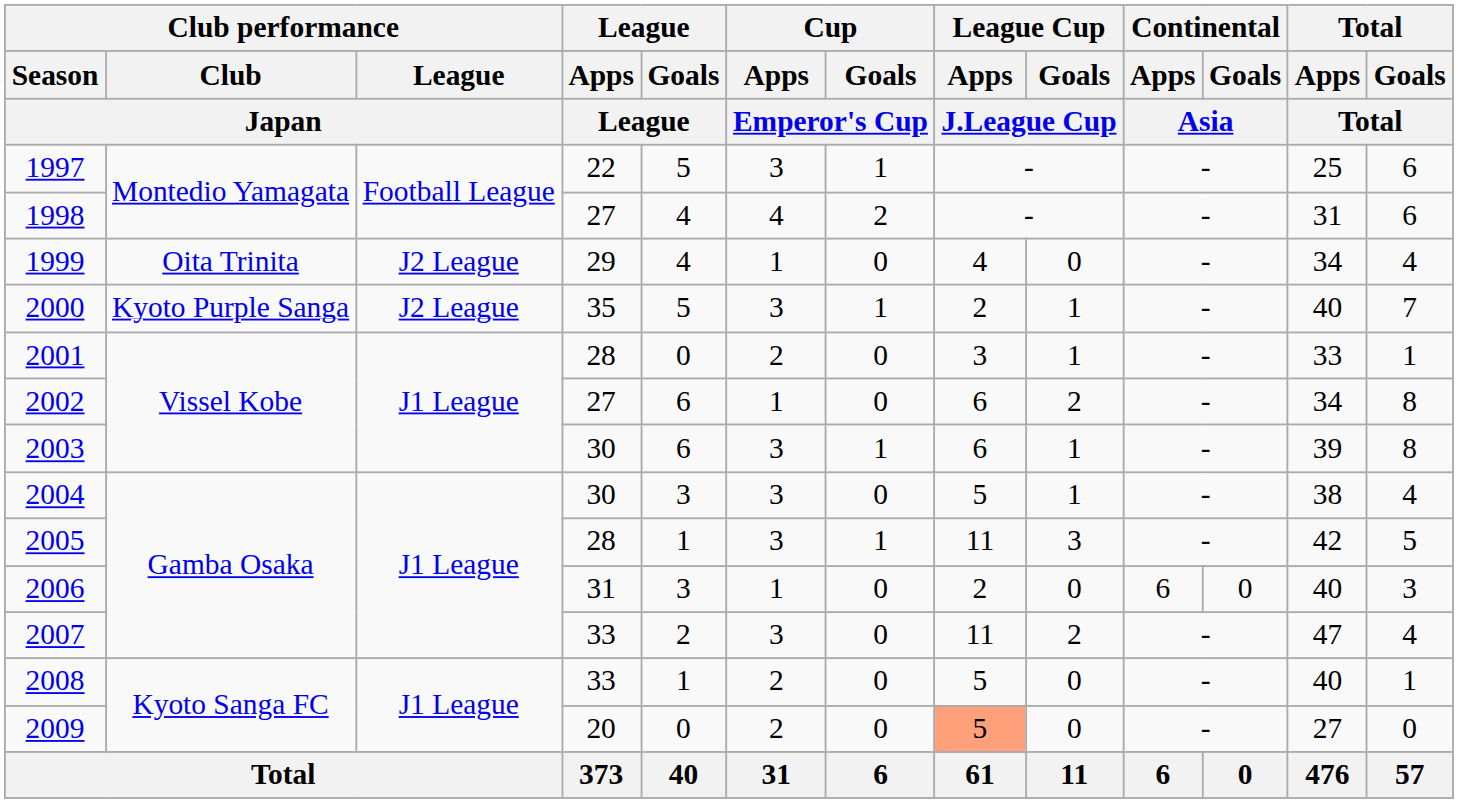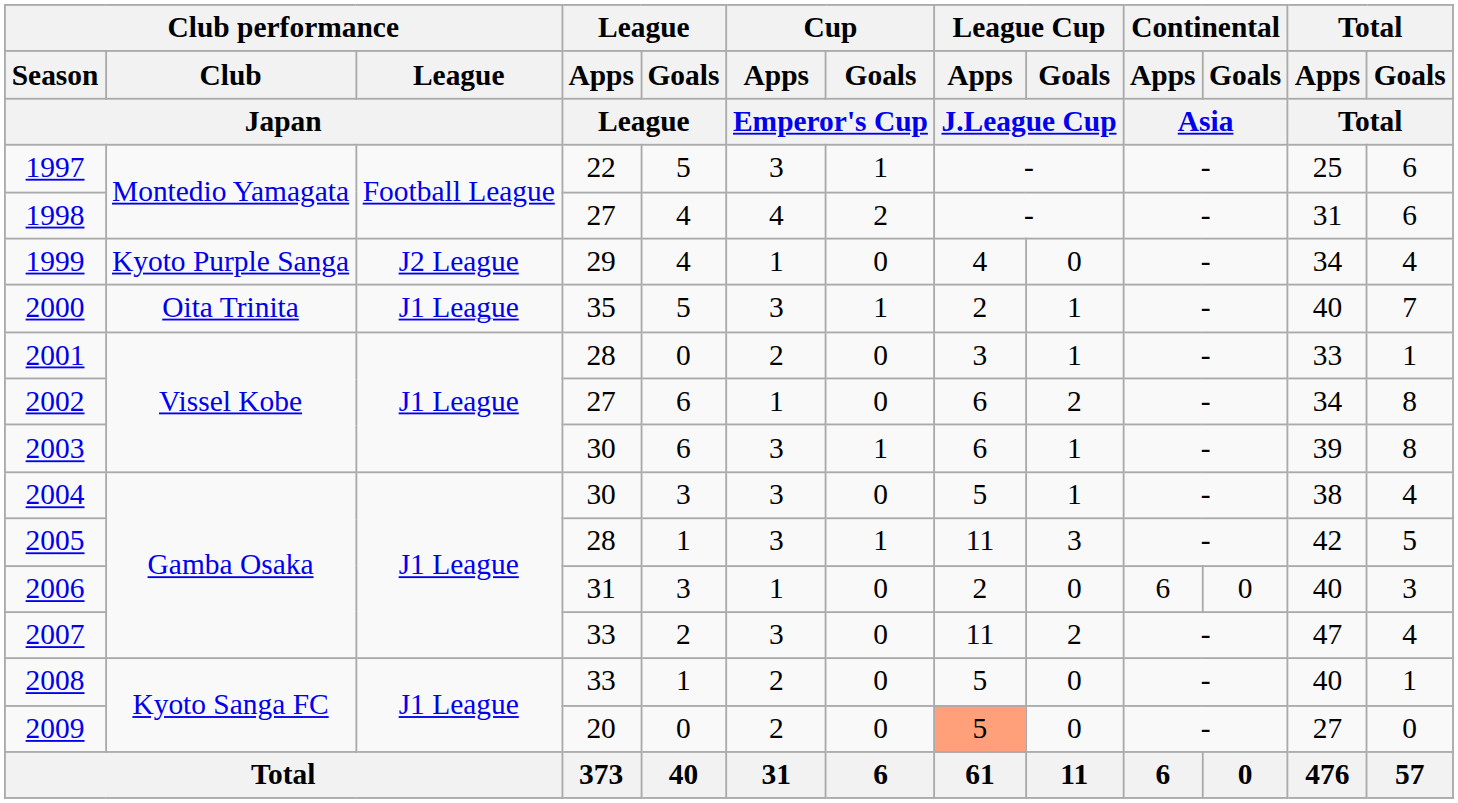1999 | Club performance / Club / Japan: Oita Trinita -> Kyoto Purple Sanga
2000 | Club performance / Club / Japan: Kyoto Purple Sanga -> Oita Trinita
2000 | Club performance / League / Japan: J2 League -> J1 League
